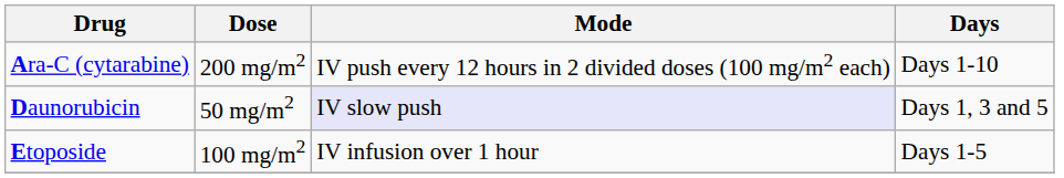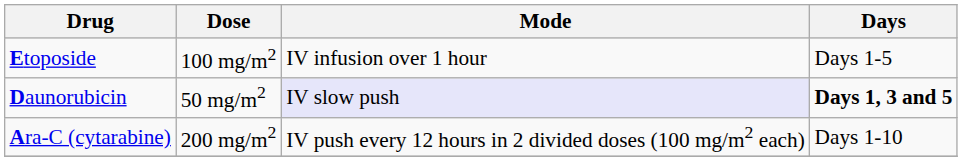rows swapped: Ara-C (cytarabine) <-> Etoposide
Daunorubicin | Days: normal -> bold
